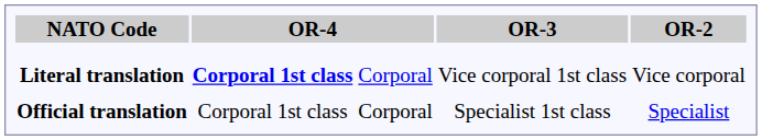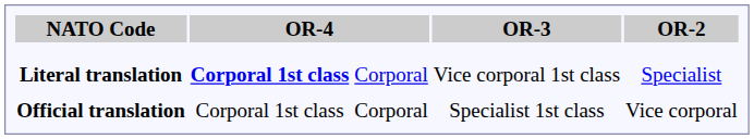Literal translation | OR-2: Vice corporal -> Specialist
Official translation | OR-2: Specialist -> Vice corporal
